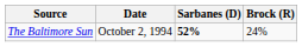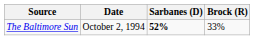The Baltimore Sun | Brock (R): 24% -> 33%
